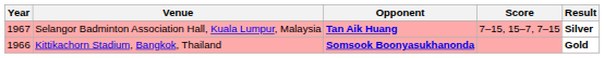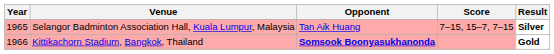Selangor Badminton Association Hall, Kuala Lumpur, Malaysia | Year: 1967 -> 1965
Selangor Badminton Association Hall, Kuala Lumpur, Malaysia | Opponent: bold -> normal
